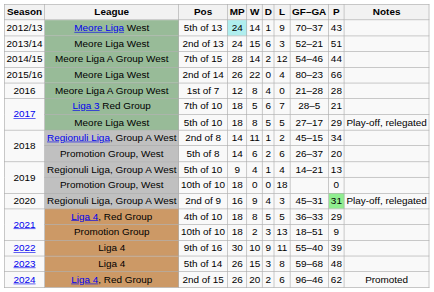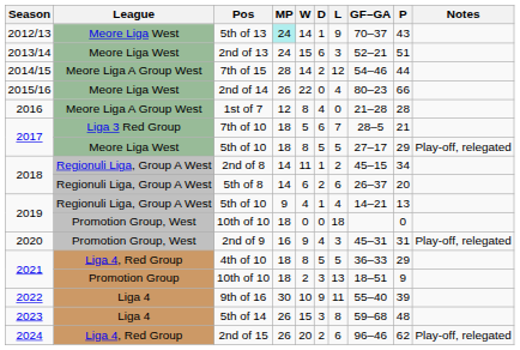5th of 8 | League: Promotion Group, West -> Regionuli Liga, Group A West
2nd of 9 | League: Regionuli Liga, Group A West -> Promotion Group, West
2nd of 9 | P: lightgreen background -> no background
2nd of 15 | Notes: Promoted -> Play-off, relegated
